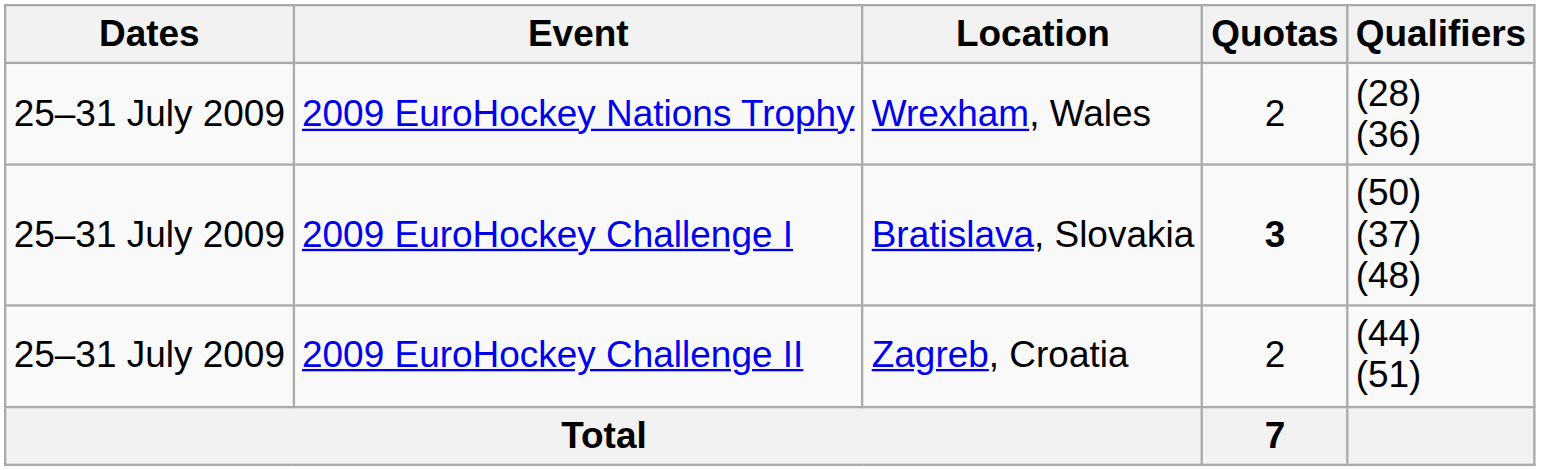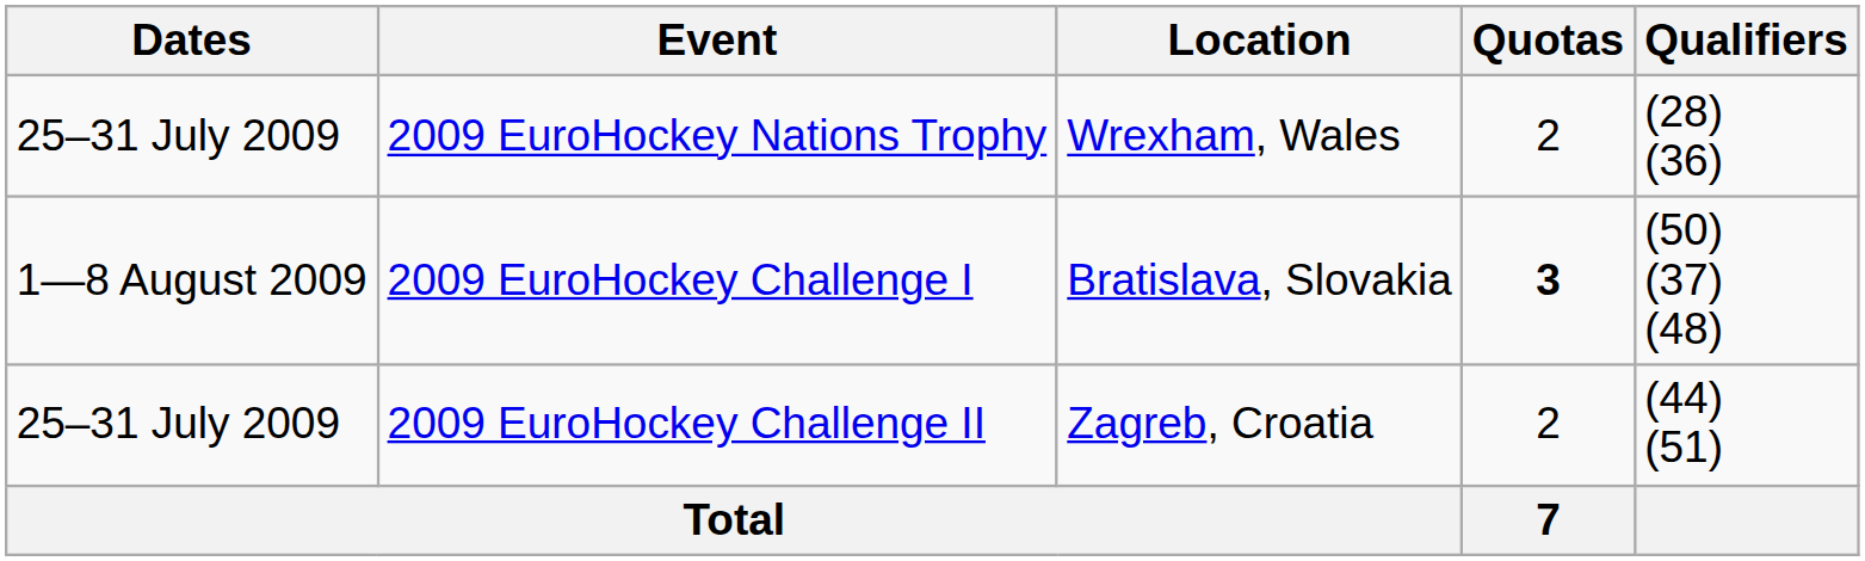2009 EuroHockey Challenge I | Dates: 25–31 July 2009 -> 1—8 August 2009
